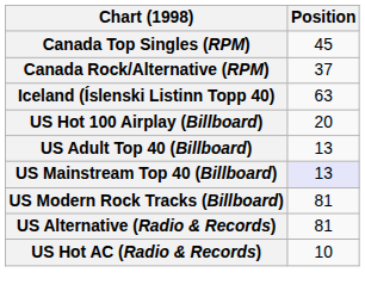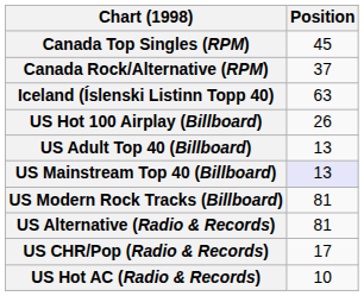US Hot 100 Airplay (Billboard) | Position: 20 -> 26
+ row: US CHR/Pop (Radio & Records) | 17
